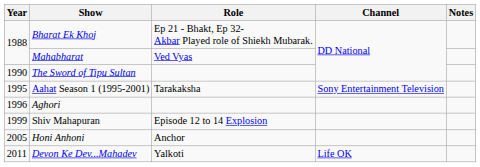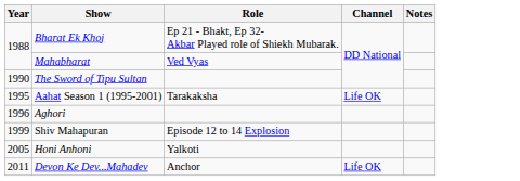Aahat Season 1 (1995-2001) | Channel: Sony Entertainment Television -> Life OK
Honi Anhoni | Role: Anchor -> Yalkoti
Devon Ke Dev...Mahadev | Role: Yalkoti -> Anchor
